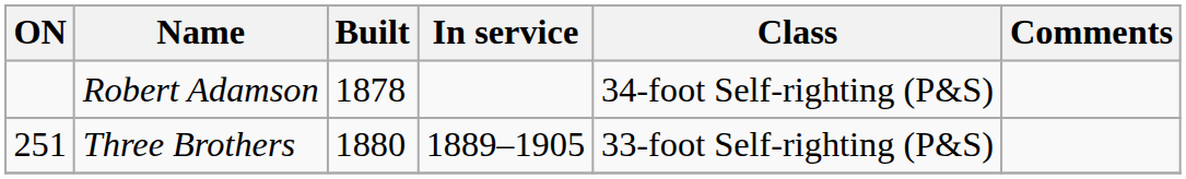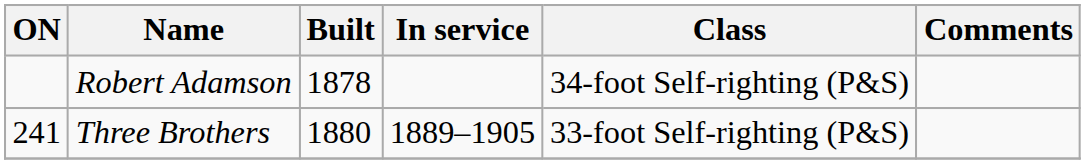Three Brothers | ON: 251 -> 241
